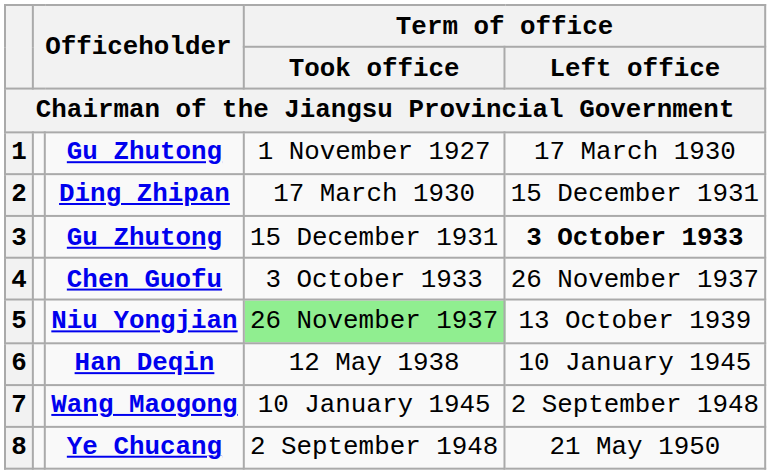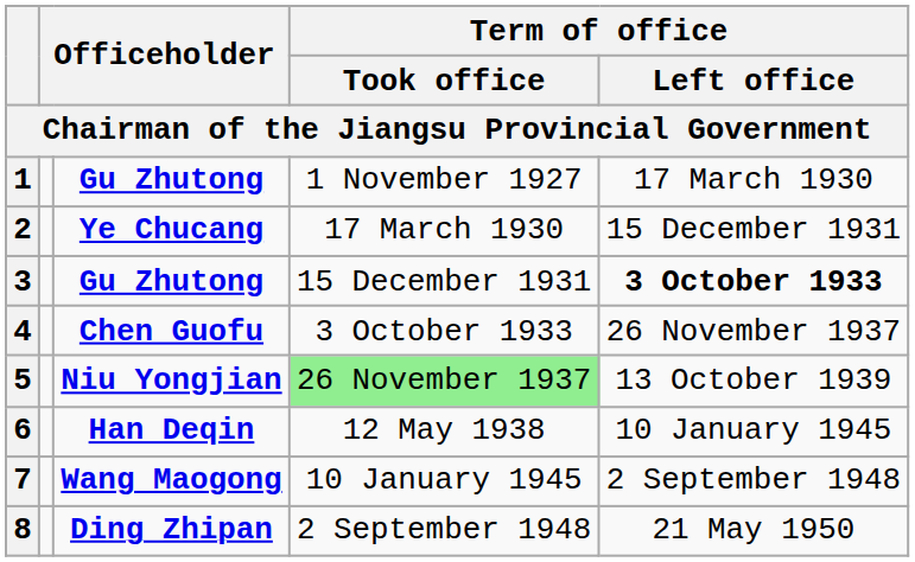2 | column 3: Ding Zhipan -> Ye Chucang
8 | column 3: Ye Chucang -> Ding Zhipan
